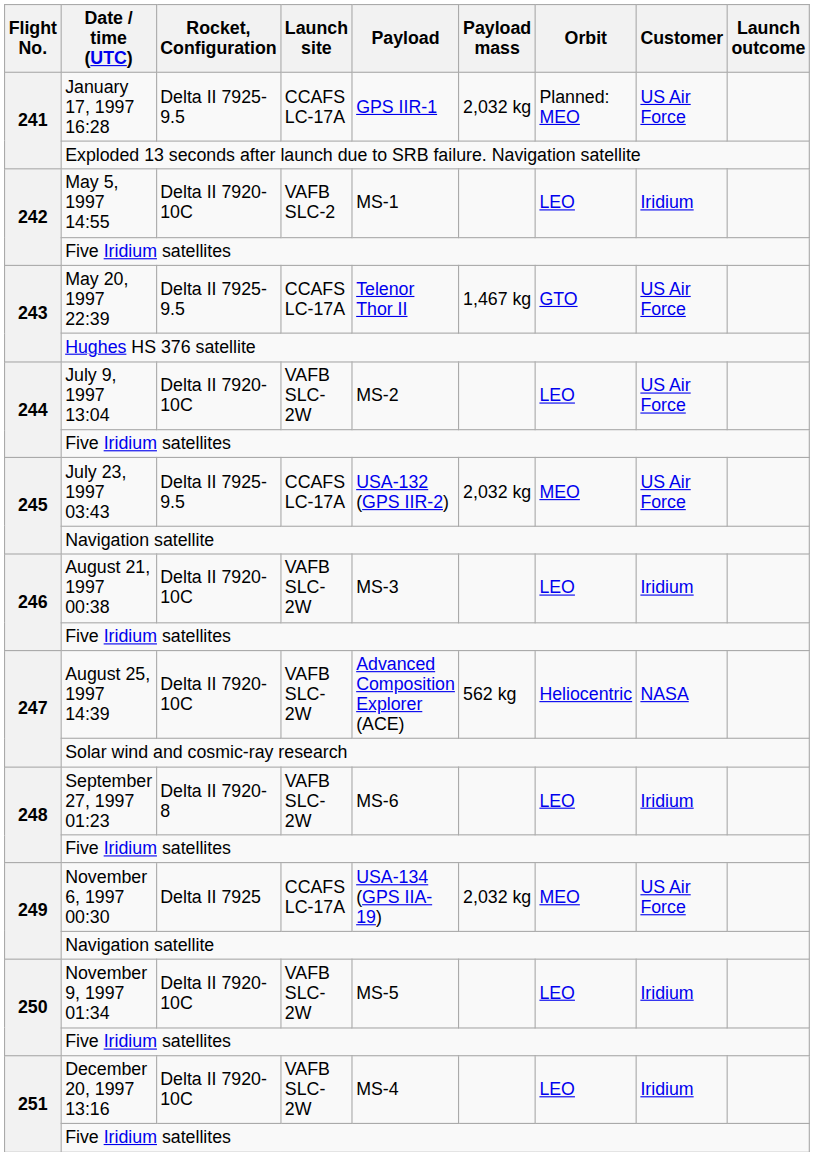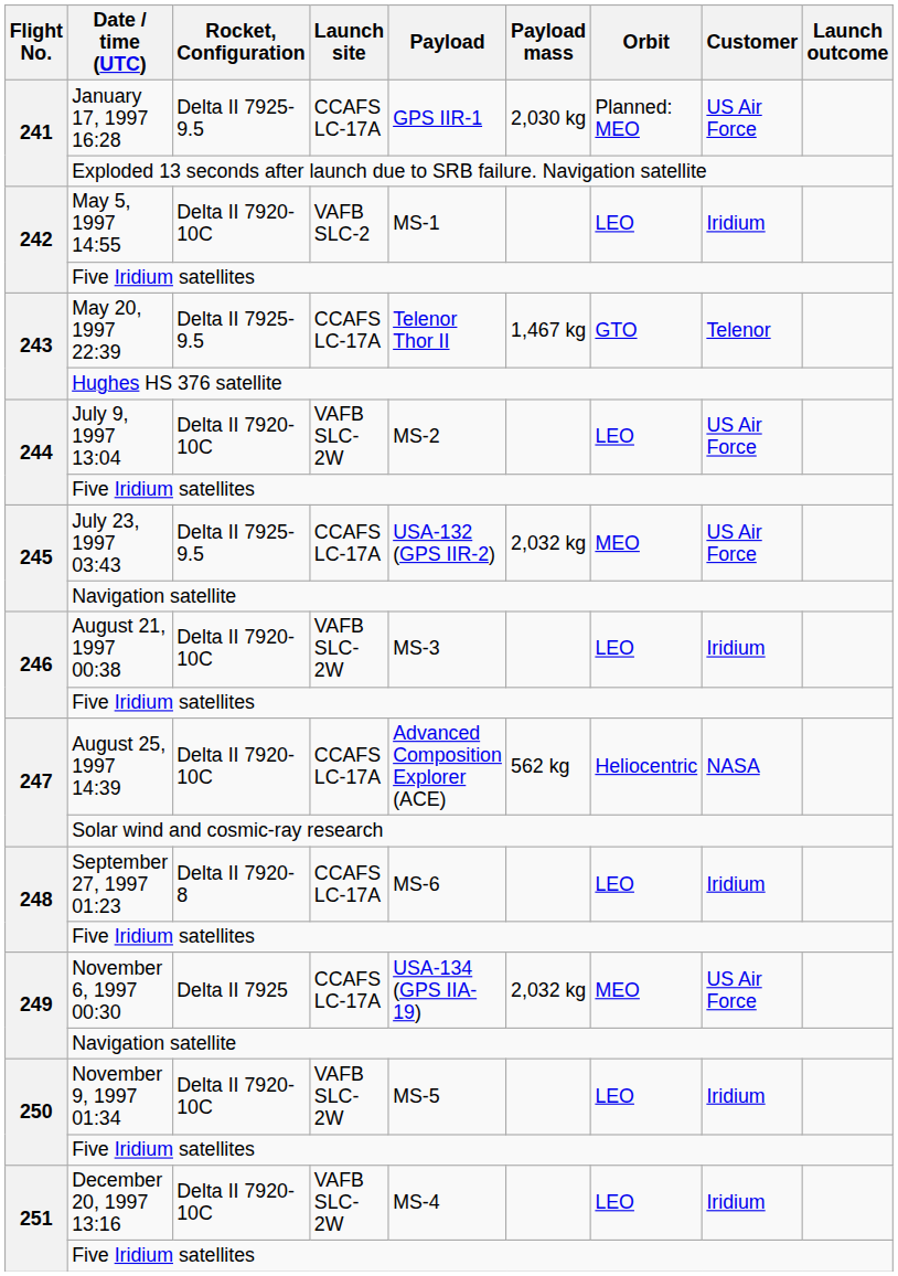January 17, 1997 16:28 | Payload mass: 2,032 kg -> 2,030 kg
May 20, 1997 22:39 | Customer: US Air Force -> Telenor
August 25, 1997 14:39 | Launch site: VAFB SLC-2W -> CCAFS LC-17A
September 27, 1997 01:23 | Launch site: VAFB SLC-2W -> CCAFS LC-17A
